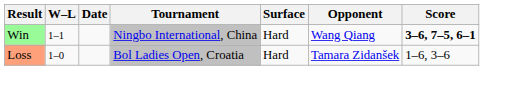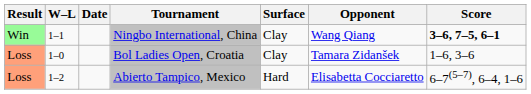Ningbo International, China | Surface: Hard -> Clay
Bol Ladies Open, Croatia | Surface: Hard -> Clay
+ row: Loss | 1–2 | Abierto Tampico, Mexico | Hard | Elisabetta Cocciaretto | 6–7(5–7), 6–4, 1–6
